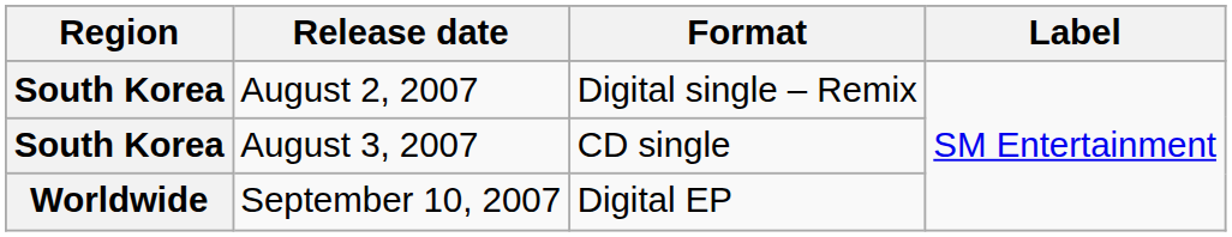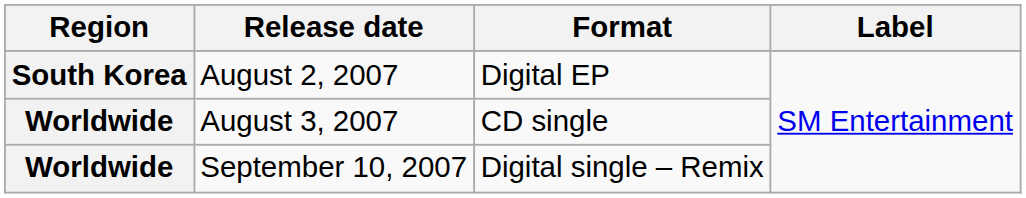August 2, 2007 | Format: Digital single – Remix -> Digital EP
August 3, 2007 | Region: South Korea -> Worldwide
September 10, 2007 | Format: Digital EP -> Digital single – Remix
